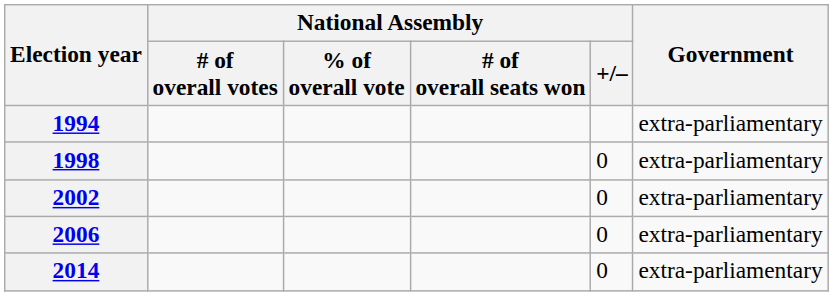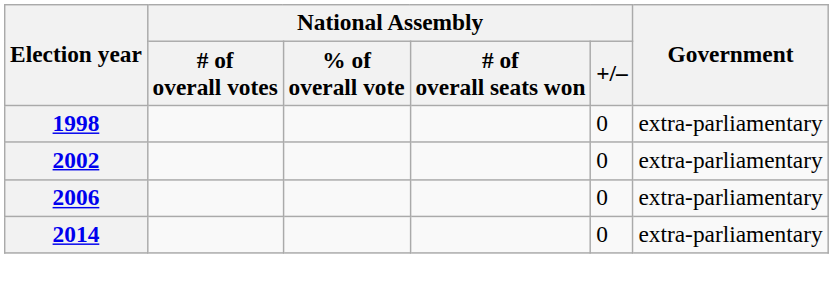- row: 1994 | extra-parliamentary
